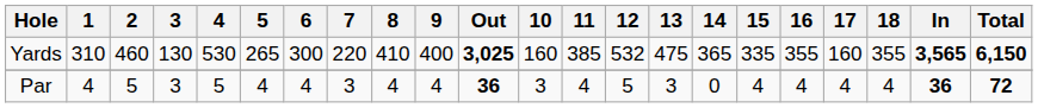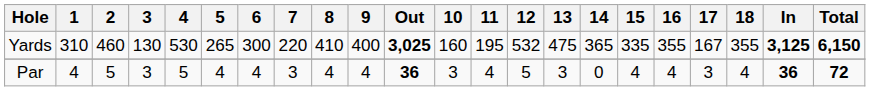Yards | 11: 385 -> 195
Yards | 17: 160 -> 167
Yards | In: 3,565 -> 3,125
Par | 17: 4 -> 3
